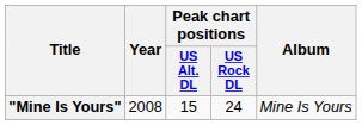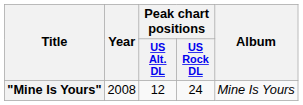"Mine Is Yours" | Peak chart positions / US Alt. DL: 15 -> 12
